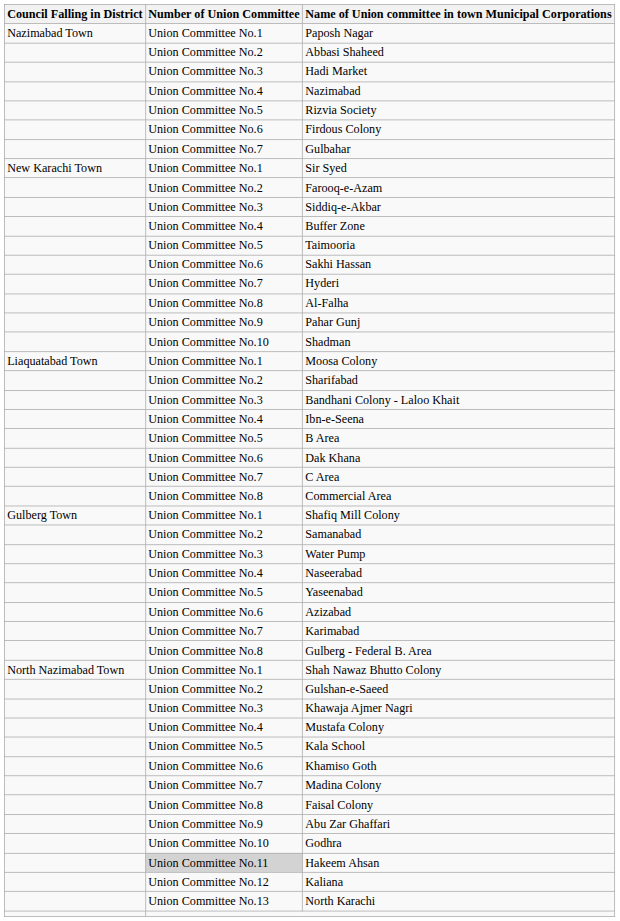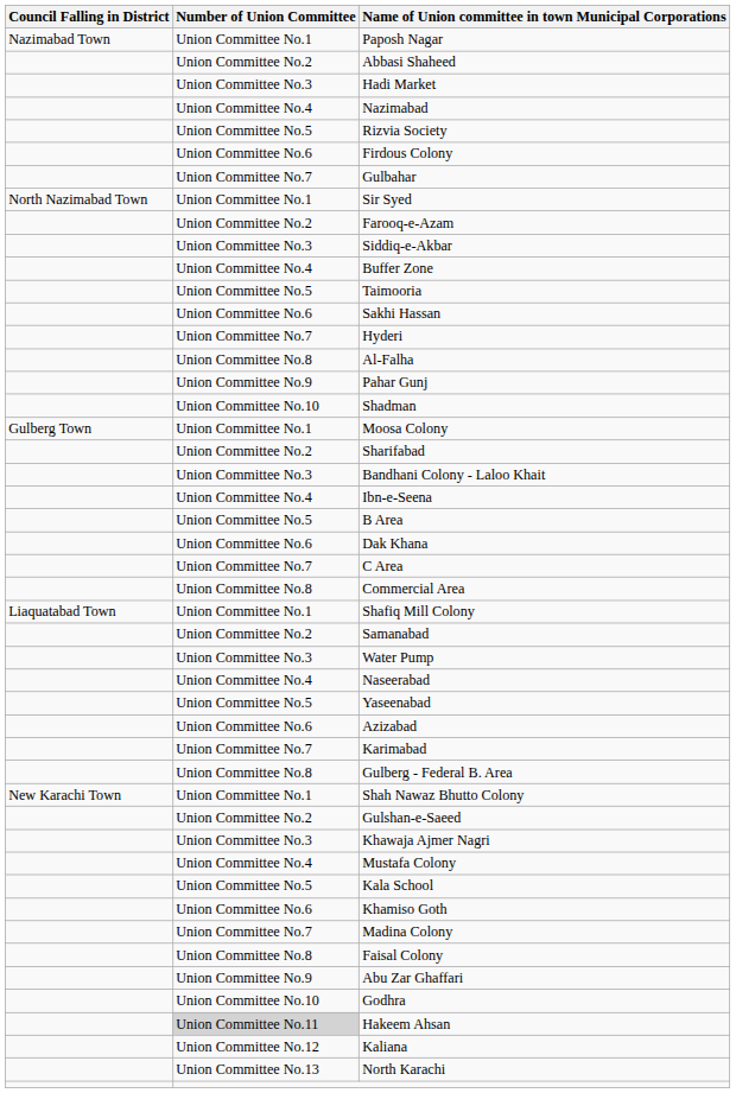Sir Syed | Council Falling in District: New Karachi Town -> North Nazimabad Town
Moosa Colony | Council Falling in District: Liaquatabad Town -> Gulberg Town
Shafiq Mill Colony | Council Falling in District: Gulberg Town -> Liaquatabad Town
Shah Nawaz Bhutto Colony | Council Falling in District: North Nazimabad Town -> New Karachi Town
